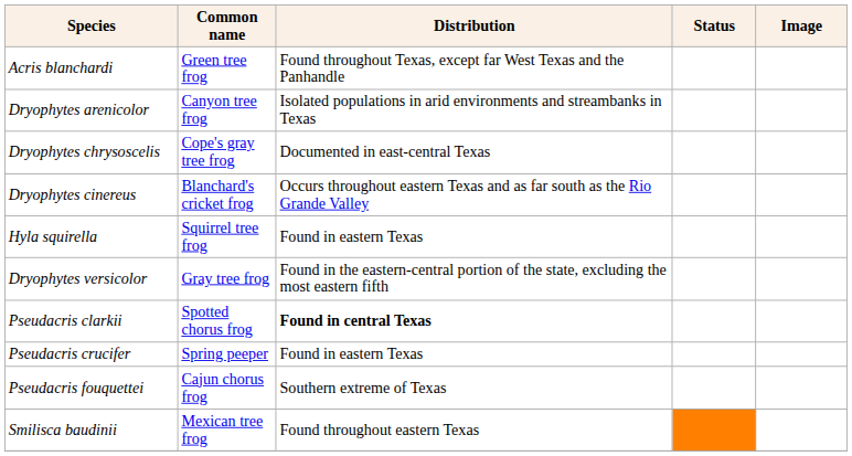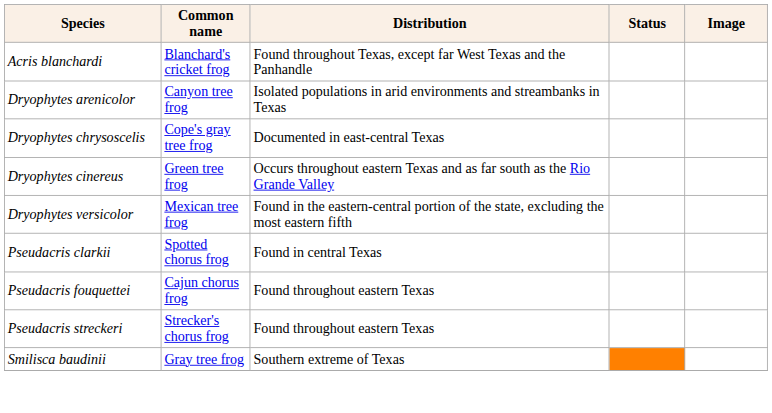Acris blanchardi | Common name: Green tree frog -> Blanchard's cricket frog
Dryophytes cinereus | Common name: Blanchard's cricket frog -> Green tree frog
- row: Hyla squirella | Squirrel tree frog | Found in eastern Texas
Dryophytes versicolor | Common name: Gray tree frog -> Mexican tree frog
Pseudacris clarkii | Distribution: bold -> normal
- row: Pseudacris crucifer | Spring peeper | Found in eastern Texas
Pseudacris fouquettei | Distribution: Southern extreme of Texas -> Found throughout eastern Texas
+ row: Pseudacris streckeri | Strecker's chorus frog | Found throughout eastern Texas
Smilisca baudinii | Common name: Mexican tree frog -> Gray tree frog
Smilisca baudinii | Distribution: Found throughout eastern Texas -> Southern extreme of Texas
